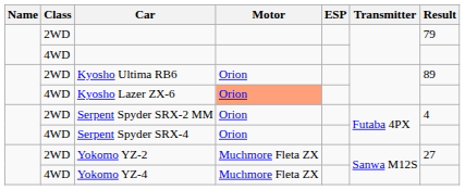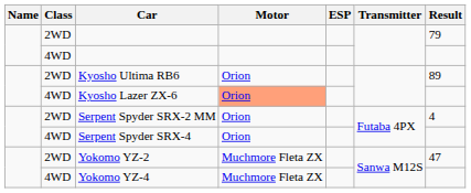Yokomo YZ-2 | Result: 27 -> 47
